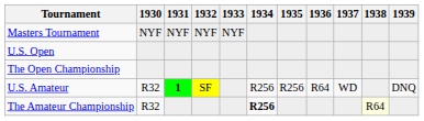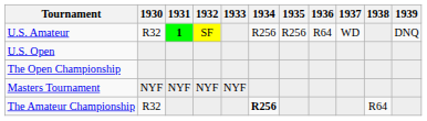rows swapped: Masters Tournament <-> U.S. Amateur
The Amateur Championship | 1938: lightyellow background -> no background
